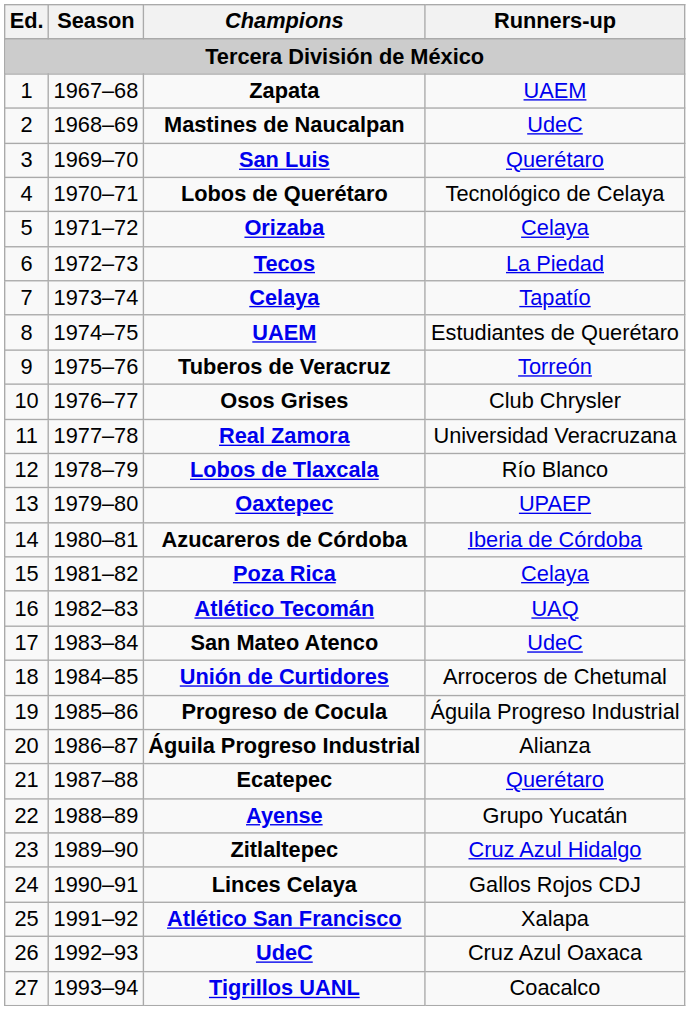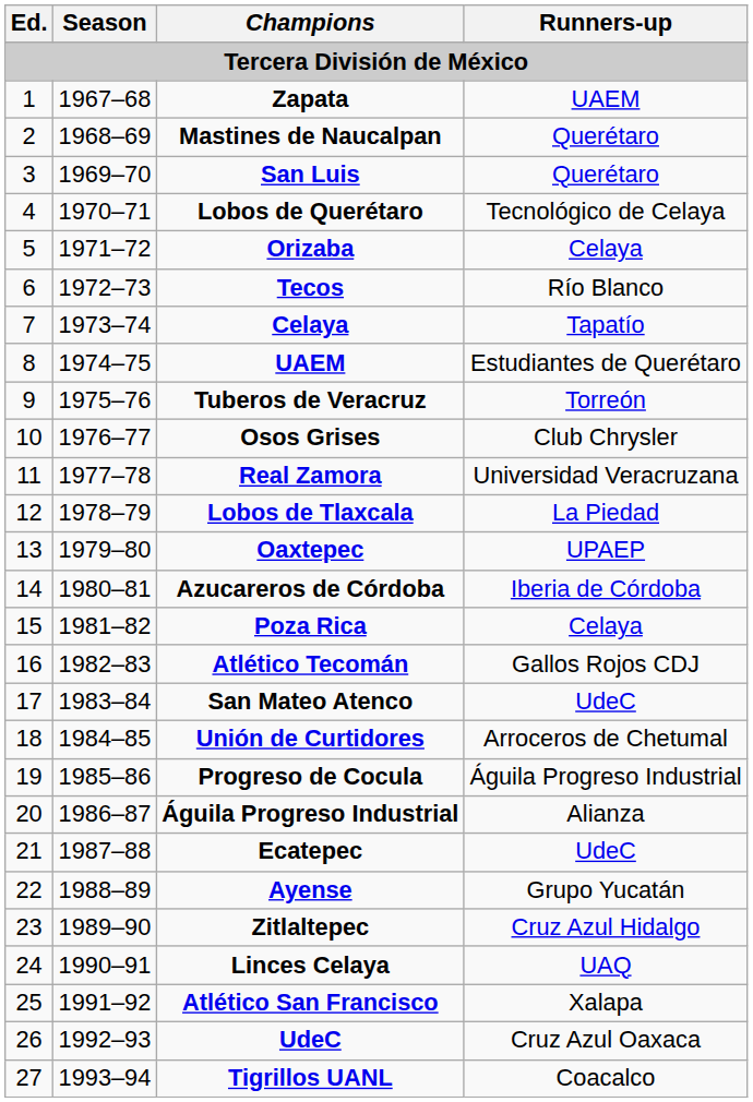Mastines de Naucalpan | Runners-up: UdeC -> Querétaro
Tecos | Runners-up: La Piedad -> Río Blanco
Lobos de Tlaxcala | Runners-up: Río Blanco -> La Piedad
Atlético Tecomán | Runners-up: UAQ -> Gallos Rojos CDJ
Ecatepec | Runners-up: Querétaro -> UdeC
Linces Celaya | Runners-up: Gallos Rojos CDJ -> UAQ
